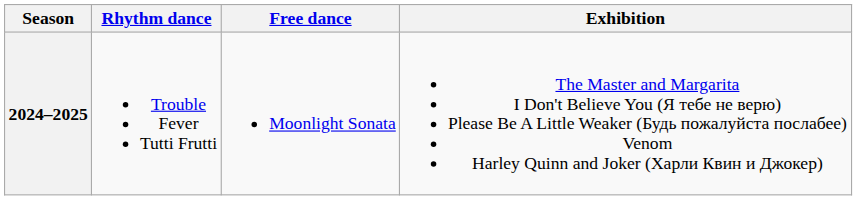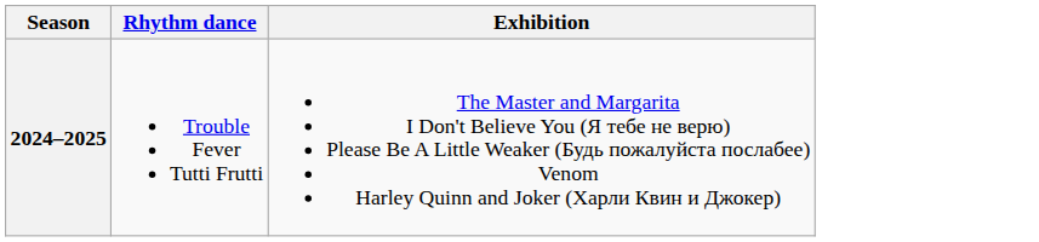- column: Free dance | Moonlight Sonata
